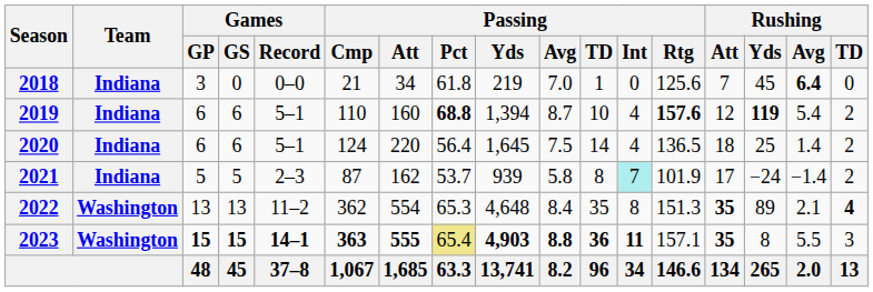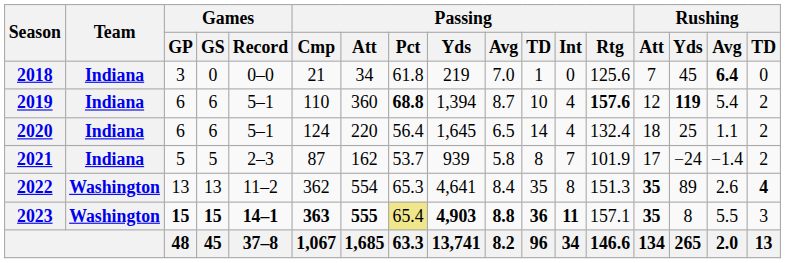2019 | Passing / Att: 160 -> 360
2020 | Passing / Avg: 7.5 -> 6.5
2020 | Passing / Rtg: 136.5 -> 132.4
2020 | Rushing / Avg: 1.4 -> 1.1
2021 | Passing / Int: paleturquoise background -> no background
2022 | Passing / Yds: 4,648 -> 4,641
2022 | Rushing / Avg: 2.1 -> 2.6
